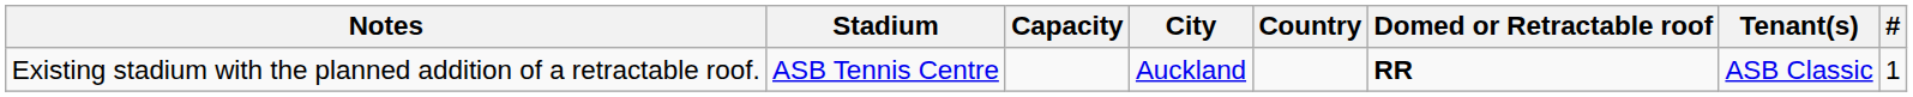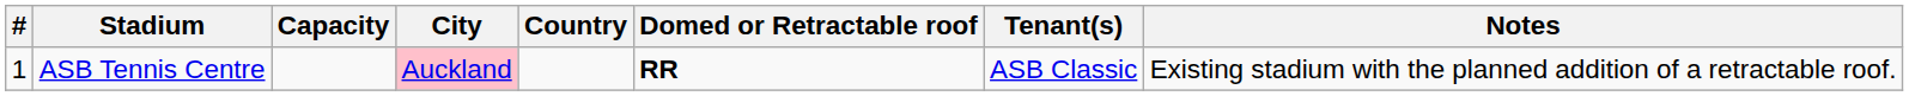columns swapped: # <-> Notes
ASB Tennis Centre | City: no background -> pink background
